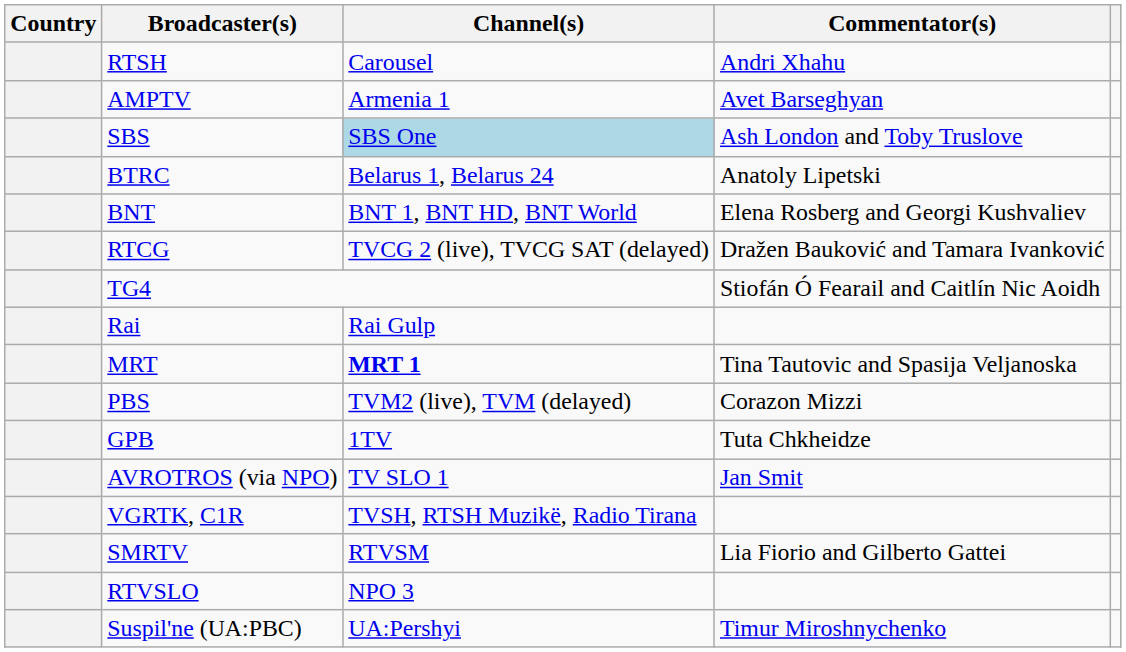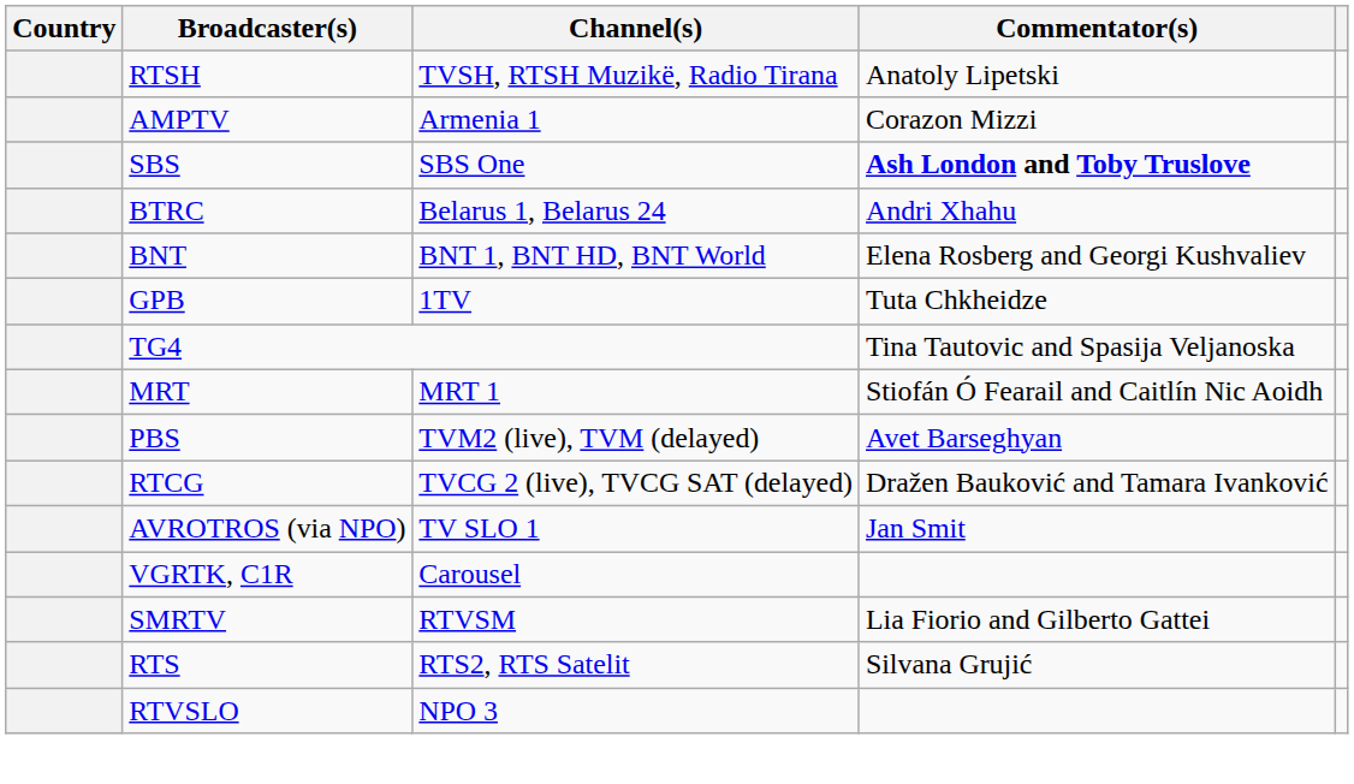RTSH | Channel(s): Carousel -> TVSH, RTSH Muzikë, Radio Tirana
RTSH | Commentator(s): Andri Xhahu -> Anatoly Lipetski
AMPTV | Commentator(s): Avet Barseghyan -> Corazon Mizzi
SBS | Channel(s): lightblue background -> no background
SBS | Commentator(s): normal -> bold
BTRC | Commentator(s): Anatoly Lipetski -> Andri Xhahu
rows swapped: GPB <-> RTCG
TG4 | Commentator(s): Stiofán Ó Fearail and Caitlín Nic Aoidh -> Tina Tautovic and Spasija Veljanoska
- row: Rai | Rai Gulp
MRT | Channel(s): bold -> normal
MRT | Commentator(s): Tina Tautovic and Spasija Veljanoska -> Stiofán Ó Fearail and Caitlín Nic Aoidh
PBS | Commentator(s): Corazon Mizzi -> Avet Barseghyan
VGRTK, C1R | Channel(s): TVSH, RTSH Muzikë, Radio Tirana -> Carousel
+ row: RTS | RTS2, RTS Satelit | Silvana Grujić
- row: Suspil'ne (UA:PBC) | UA:Pershyi | Timur Miroshnychenko
